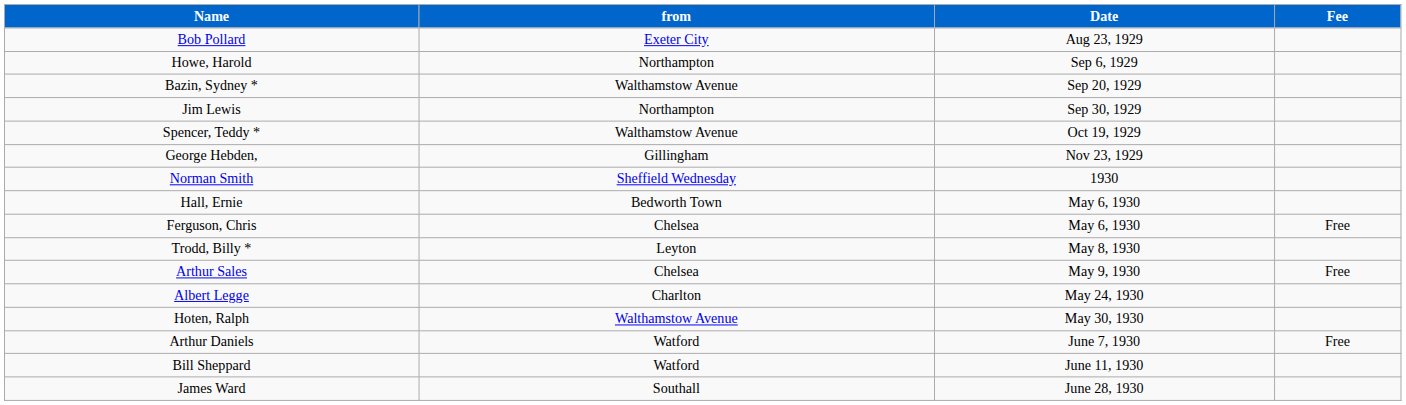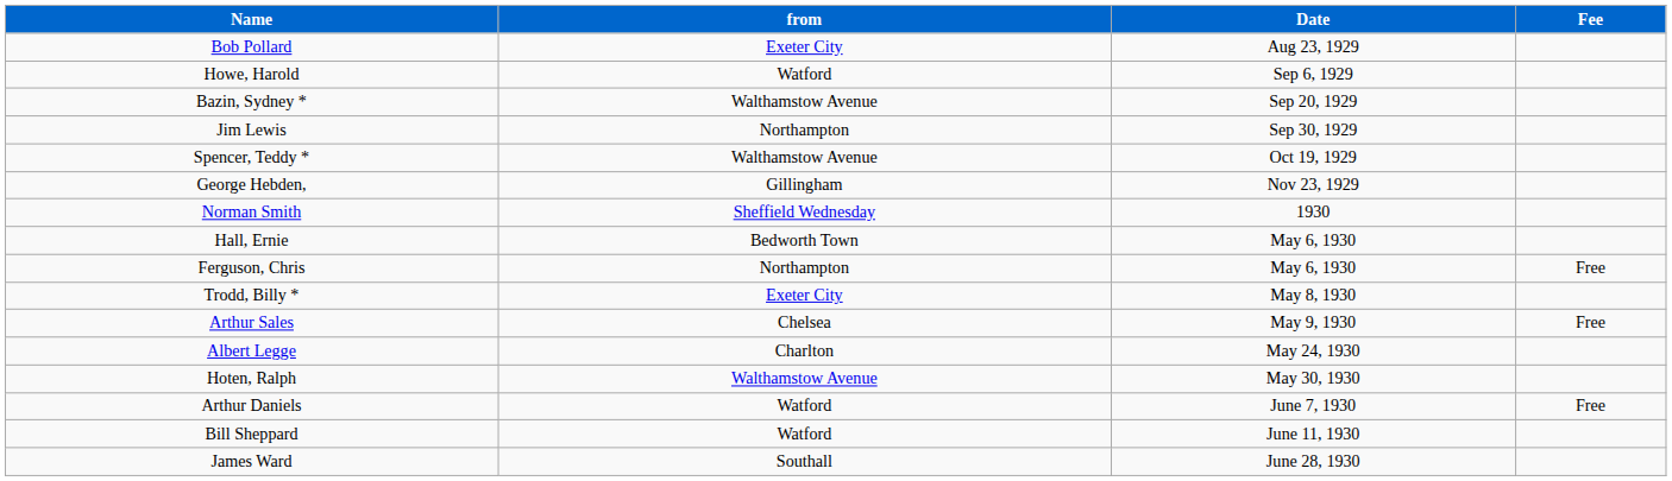Howe, Harold | from: Northampton -> Watford
Ferguson, Chris | from: Chelsea -> Northampton
Trodd, Billy * | from: Leyton -> Exeter City
